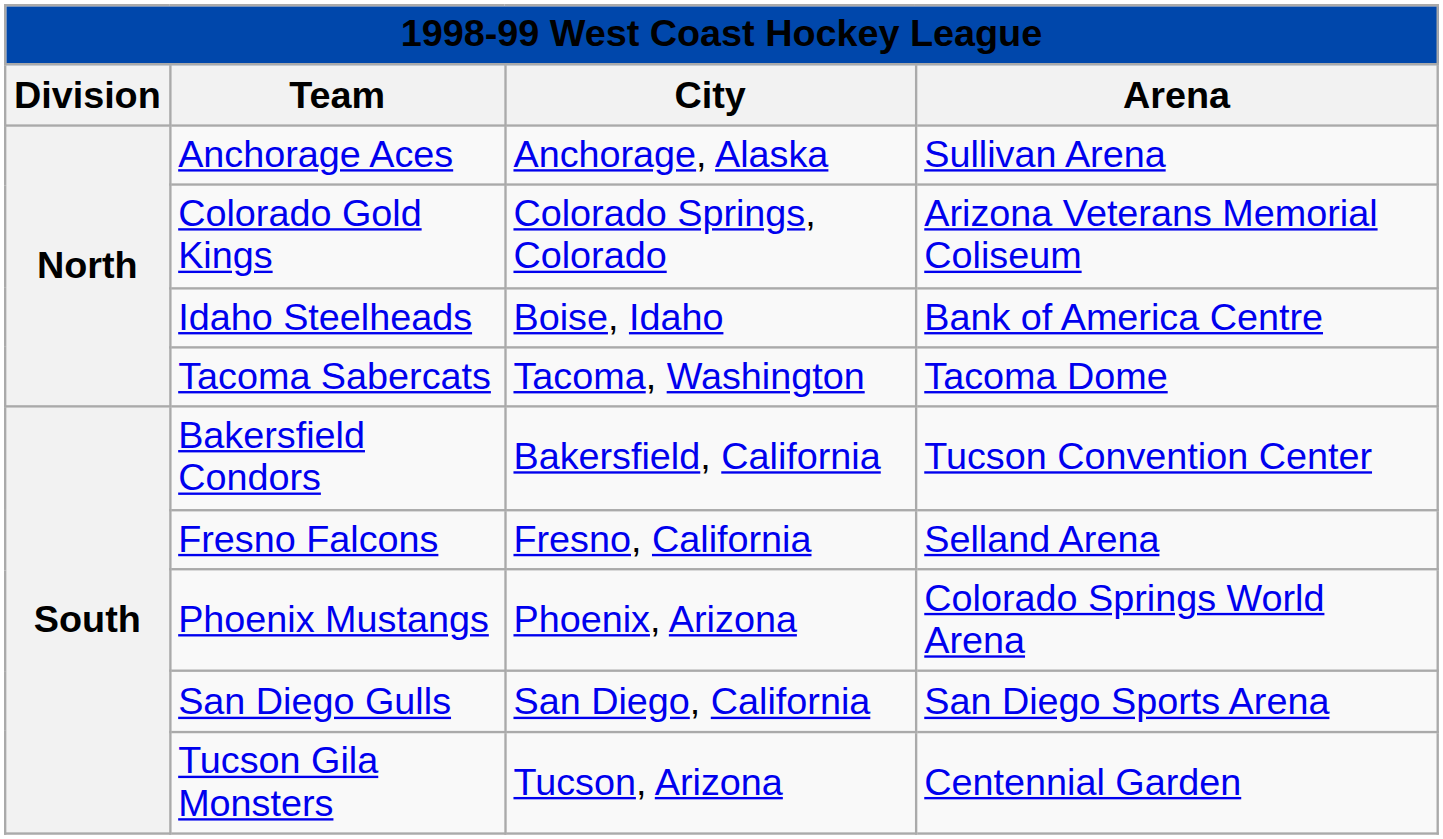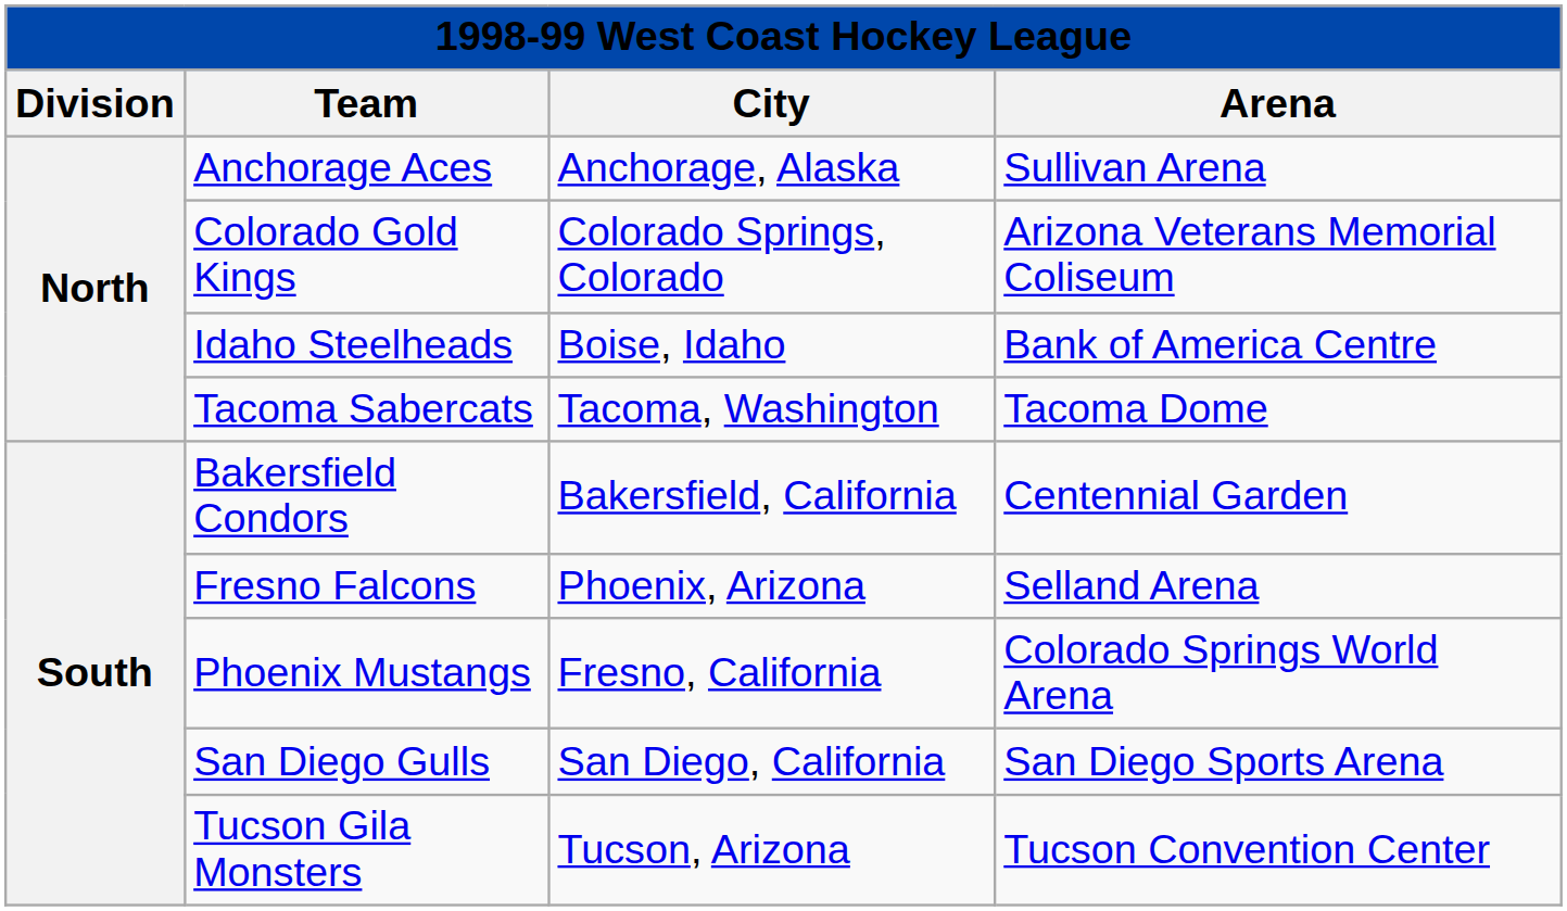Bakersfield Condors | Arena: Tucson Convention Center -> Centennial Garden
Fresno Falcons | City: Fresno, California -> Phoenix, Arizona
Phoenix Mustangs | City: Phoenix, Arizona -> Fresno, California
Tucson Gila Monsters | Arena: Centennial Garden -> Tucson Convention Center
